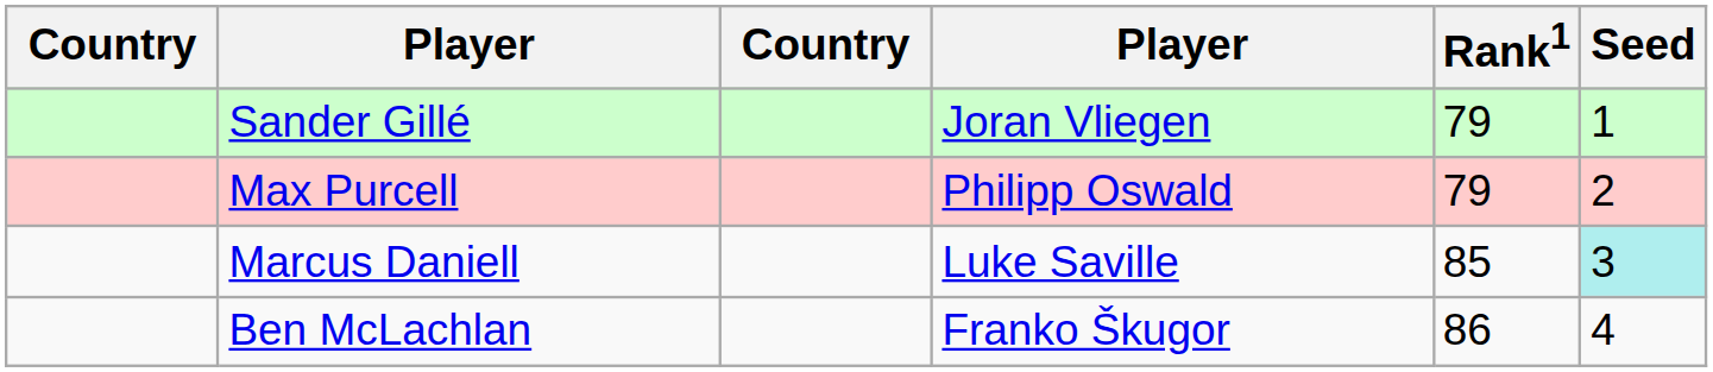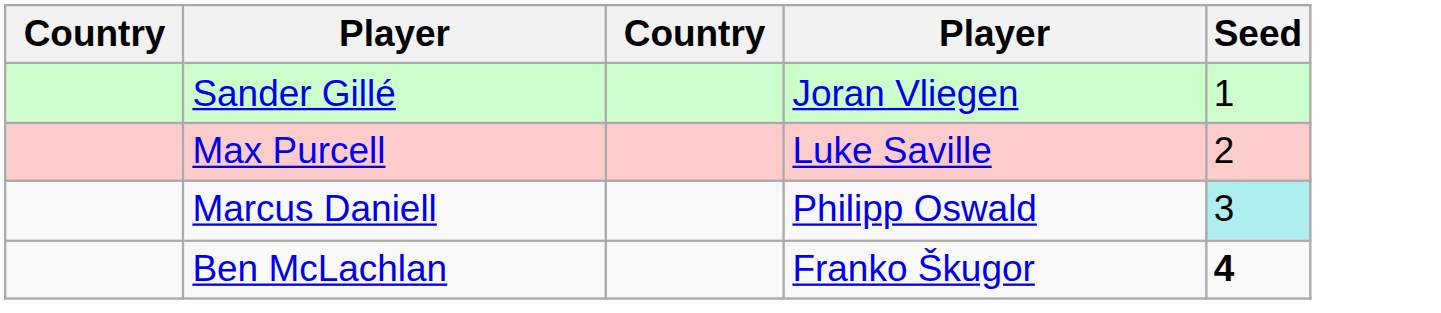- column: Rank1 | 79 | 79 | 85 | 86
Max Purcell | column 4: Philipp Oswald -> Luke Saville
Marcus Daniell | column 4: Luke Saville -> Philipp Oswald
Ben McLachlan | Seed: normal -> bold
